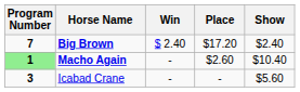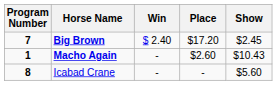Big Brown | Show: $2.40 -> $2.45
Macho Again | Program Number: lightgreen background -> no background
Macho Again | Show: $10.40 -> $10.43
Icabad Crane | Program Number: 3 -> 8
